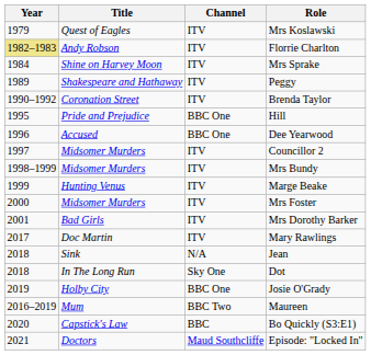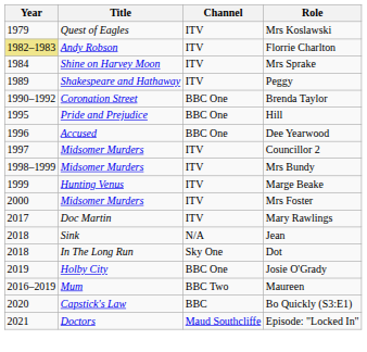Brenda Taylor | Channel: ITV -> BBC One
- row: 2001 | Bad Girls | ITV | Mrs Dorothy Barker
